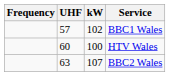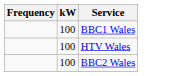- column: UHF | 57 | 60 | 63
BBC1 Wales | kW: 102 -> 100
BBC2 Wales | kW: 107 -> 100
